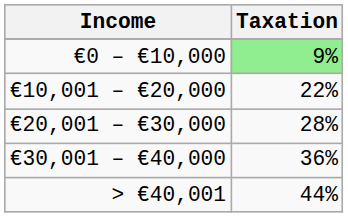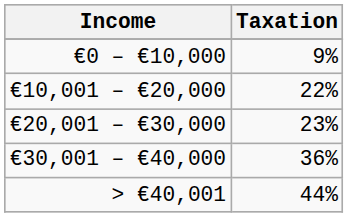€0 – €10,000 | Taxation: lightgreen background -> no background
€20,001 – €30,000 | Taxation: 28% -> 23%
